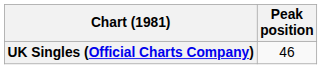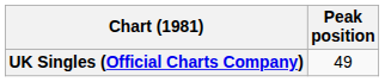UK Singles (Official Charts Company) | Peak position: 46 -> 49
